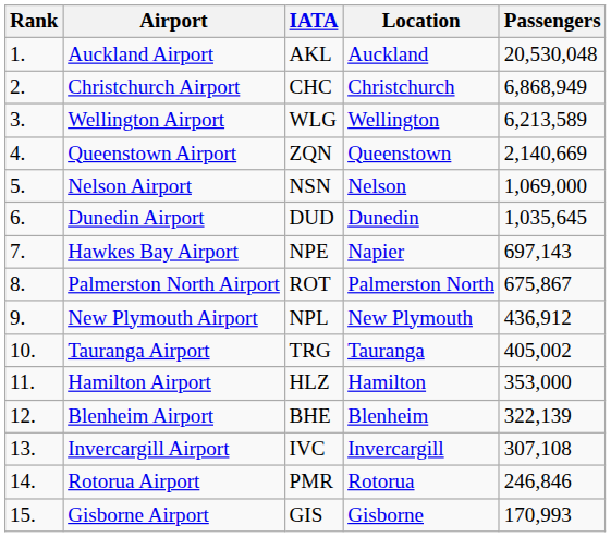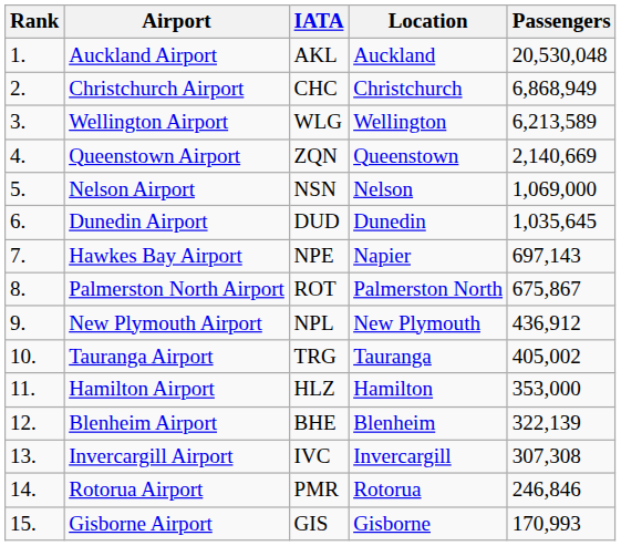Invercargill Airport | Passengers: 307,108 -> 307,308
